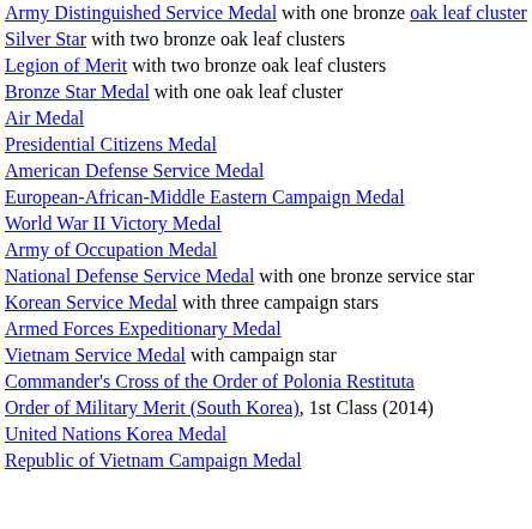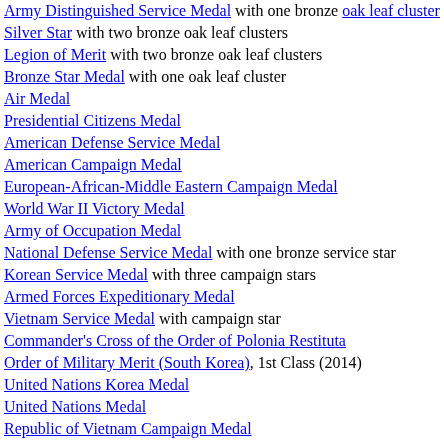+ row: American Campaign Medal
+ row: United Nations Medal
